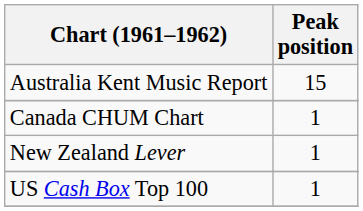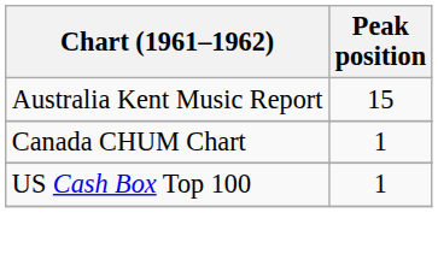- row: New Zealand Lever | 1
